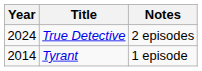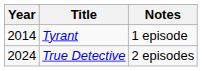rows swapped: Tyrant <-> True Detective
